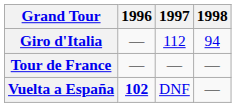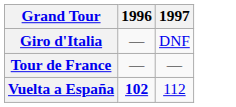- column: 1998 | 94 | — | —
Giro d'Italia | 1997: 112 -> DNF
Vuelta a España | 1997: DNF -> 112
